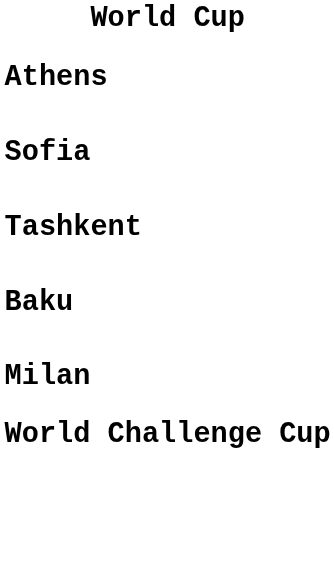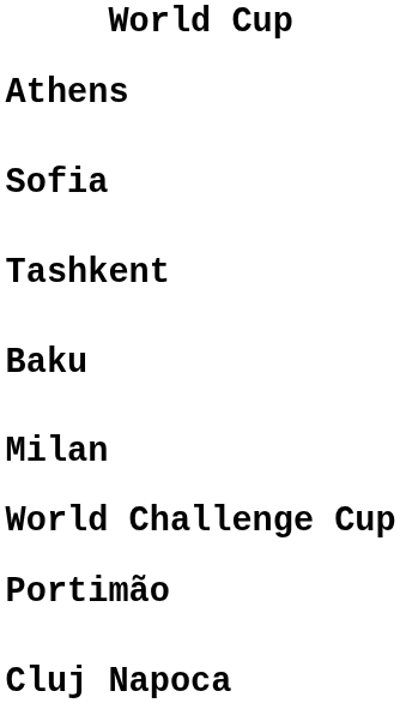+ row: Portimão
+ row: Cluj Napoca
